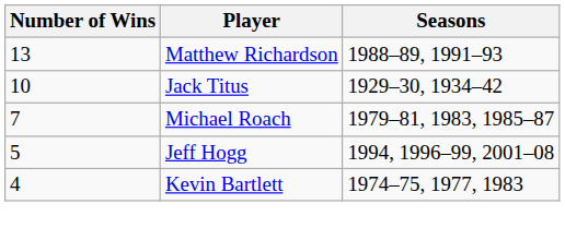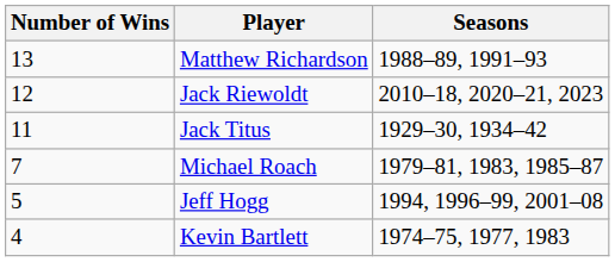+ row: 12 | Jack Riewoldt | 2010–18, 2020–21, 2023
Jack Titus | Number of Wins: 10 -> 11
